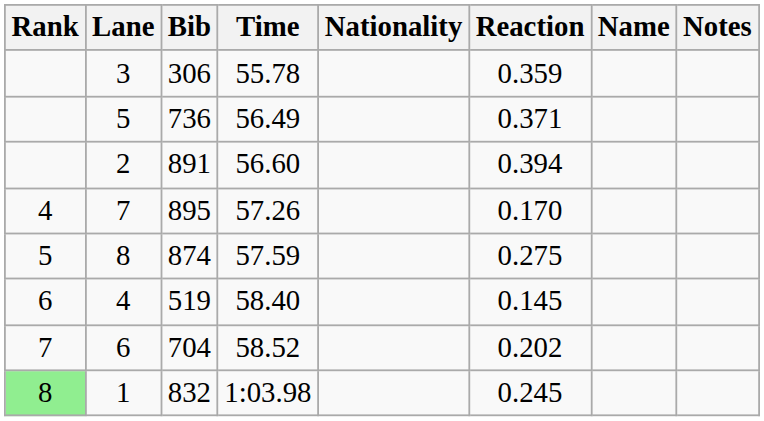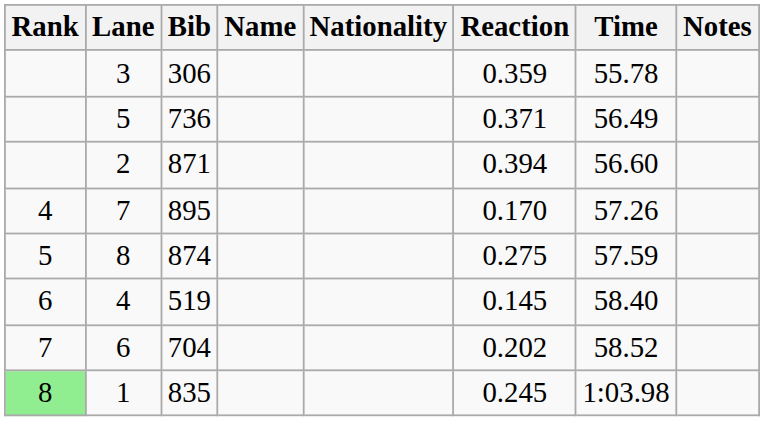columns swapped: Name <-> Time
2 | Bib: 891 -> 871
1 | Bib: 832 -> 835
